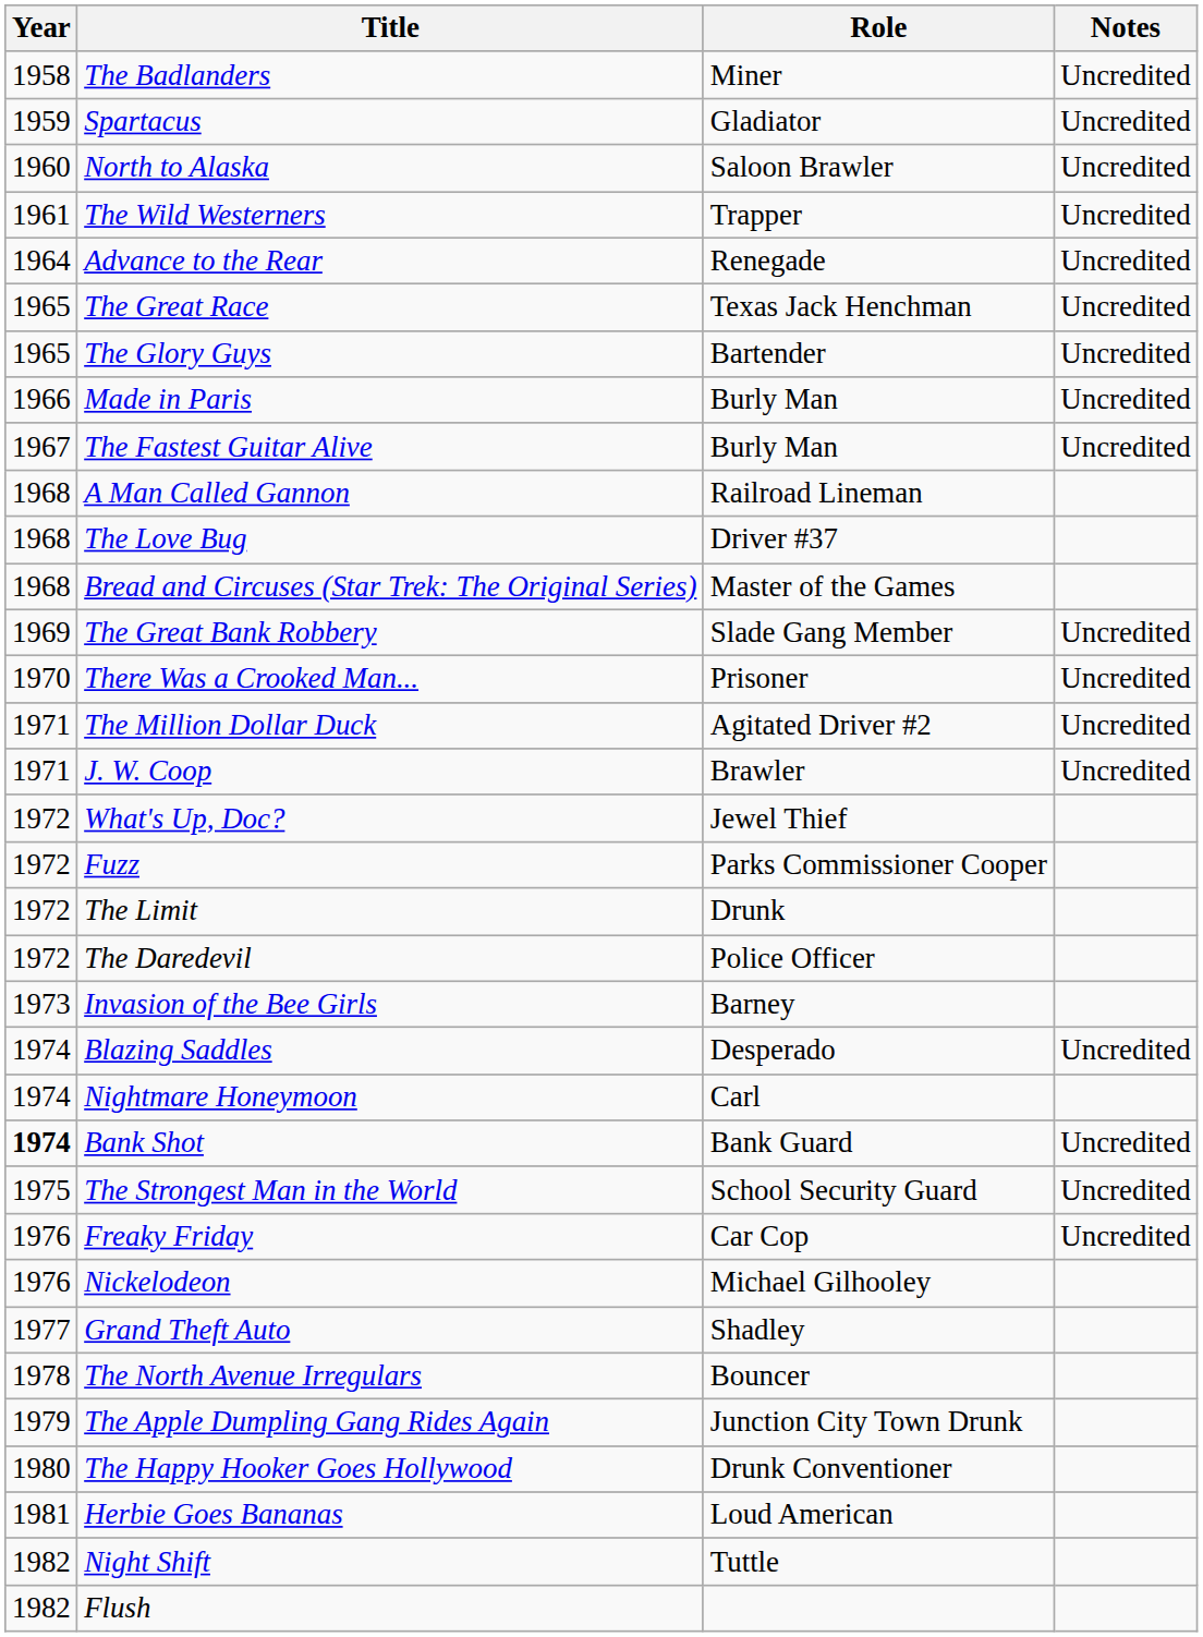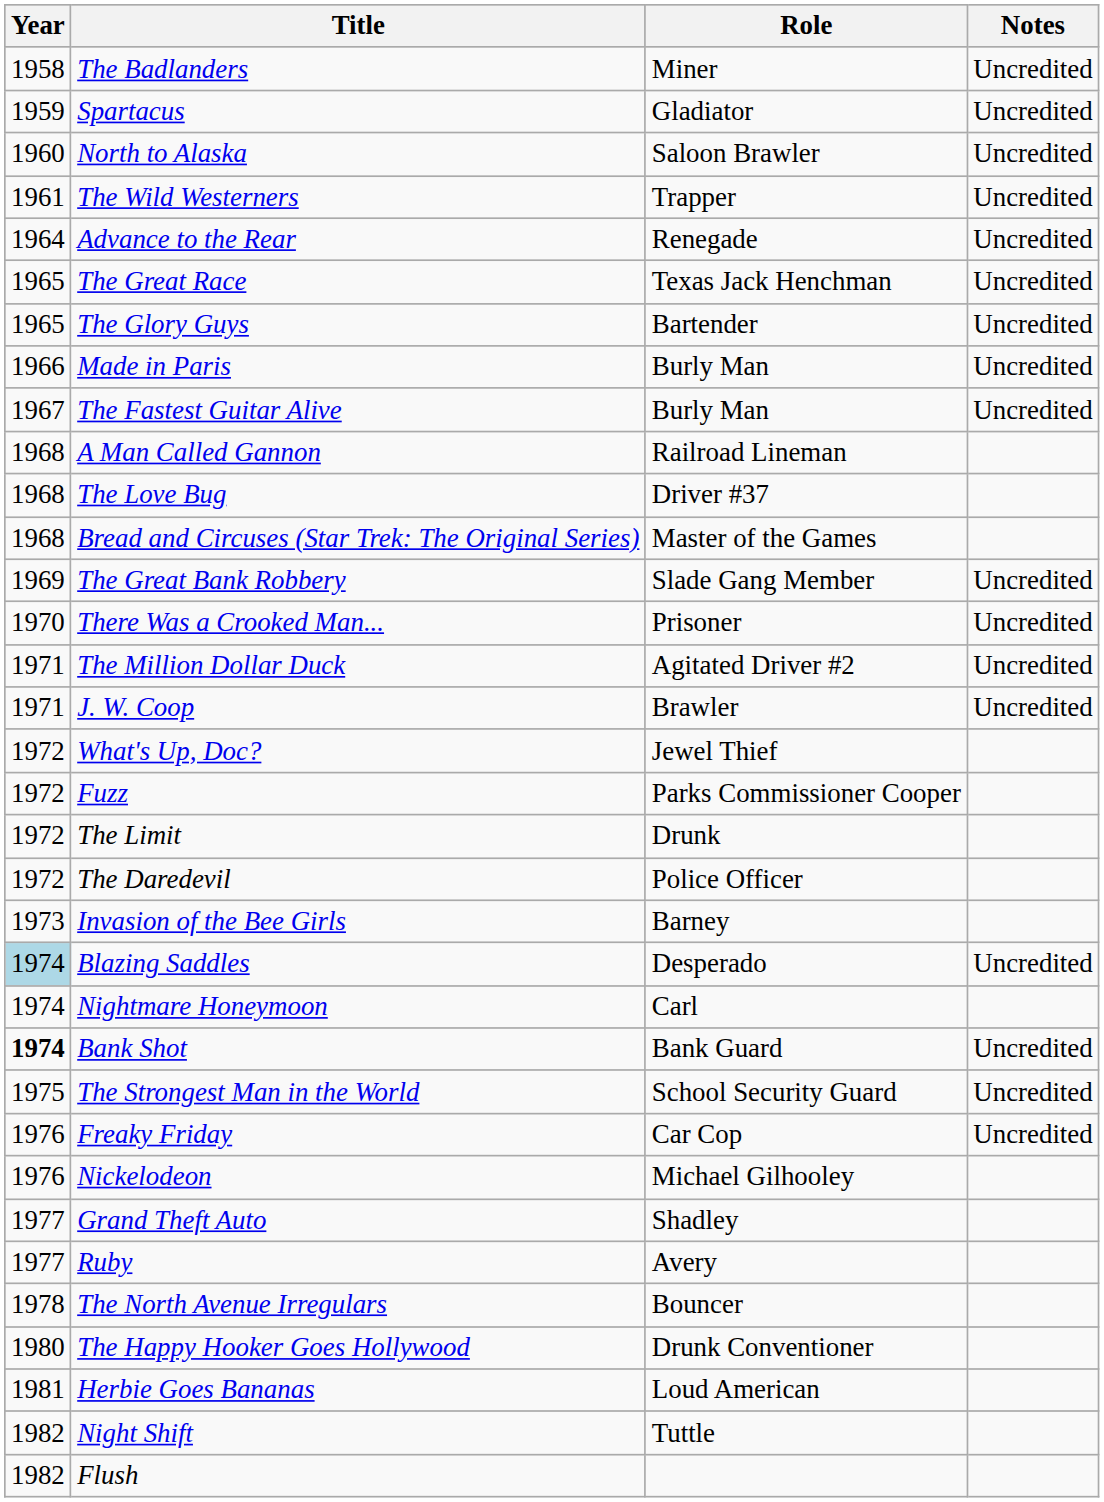Blazing Saddles | Year: no background -> lightblue background
+ row: 1977 | Ruby | Avery
- row: 1979 | The Apple Dumpling Gang Rides Again | Junction City Town Drunk
